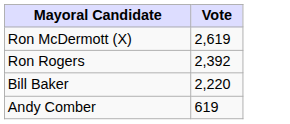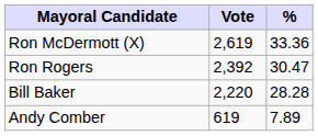+ column: % | 33.36 | 30.47 | 28.28 | 7.89
